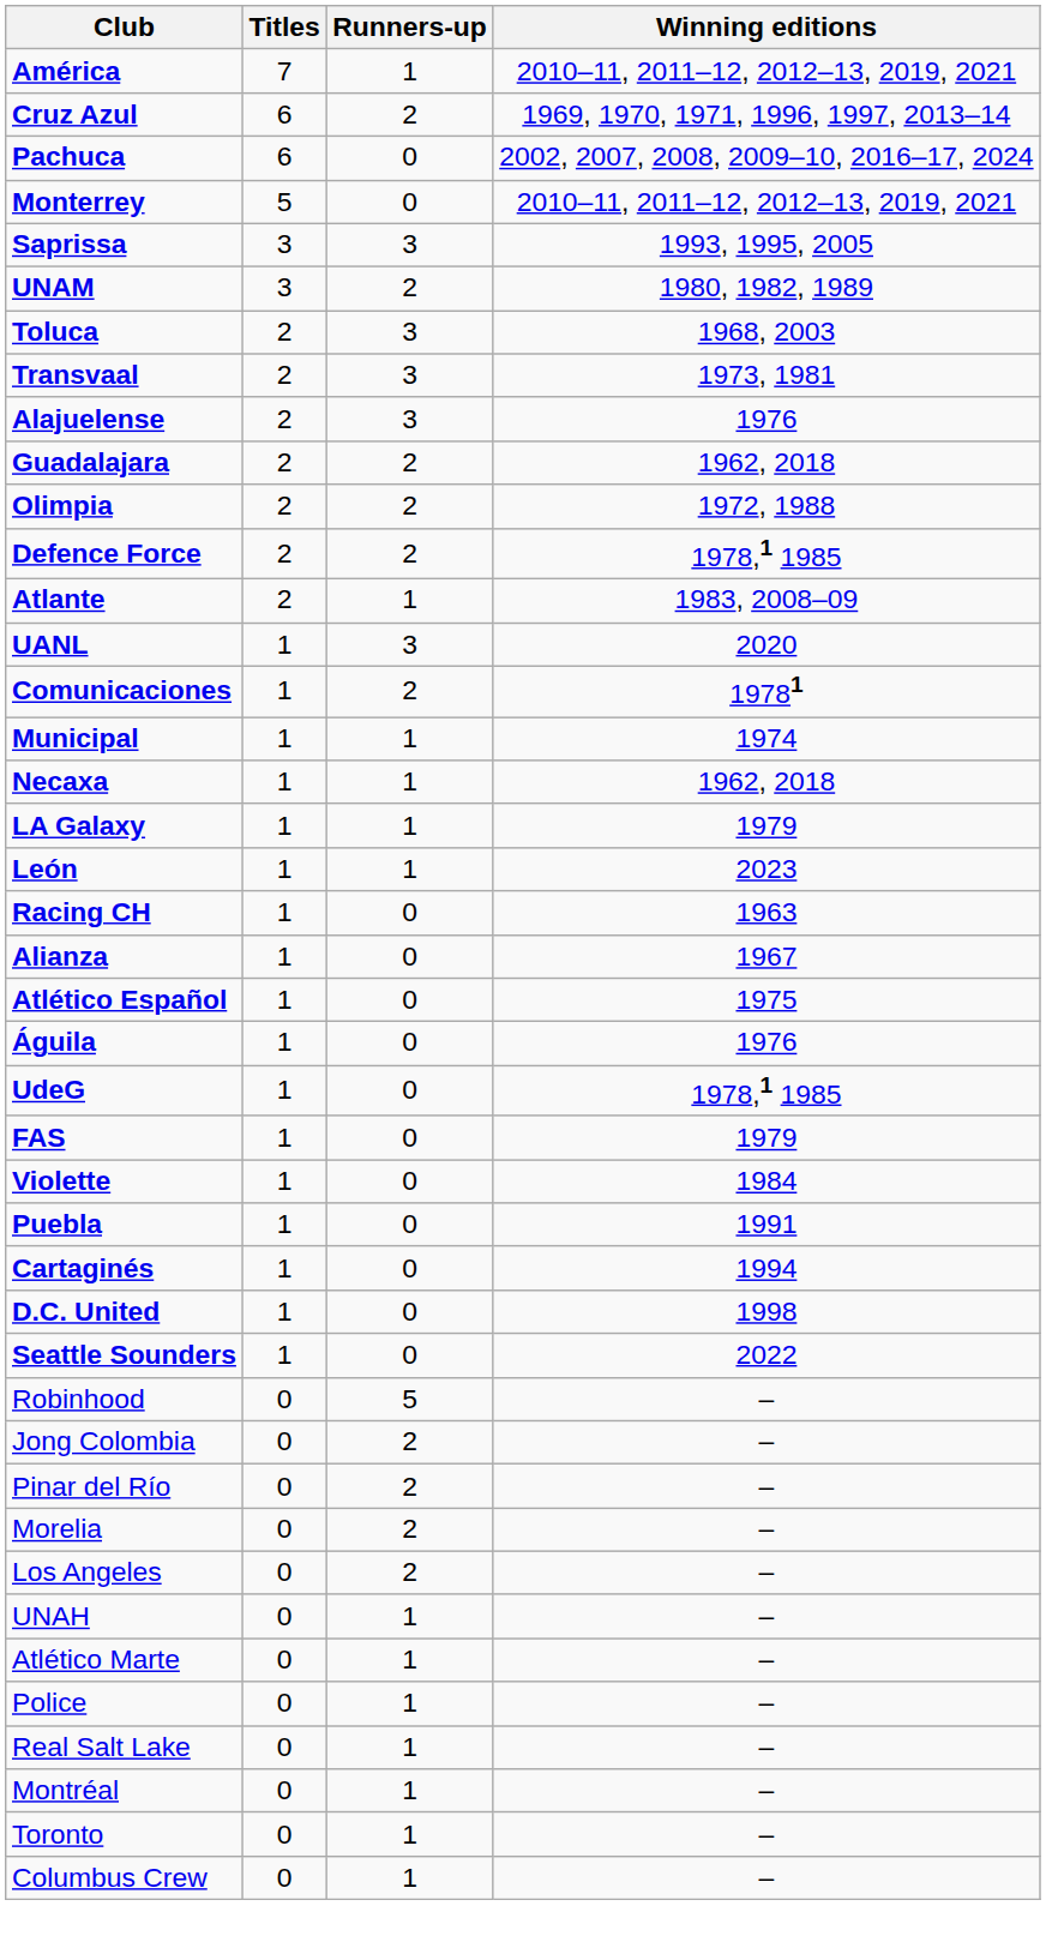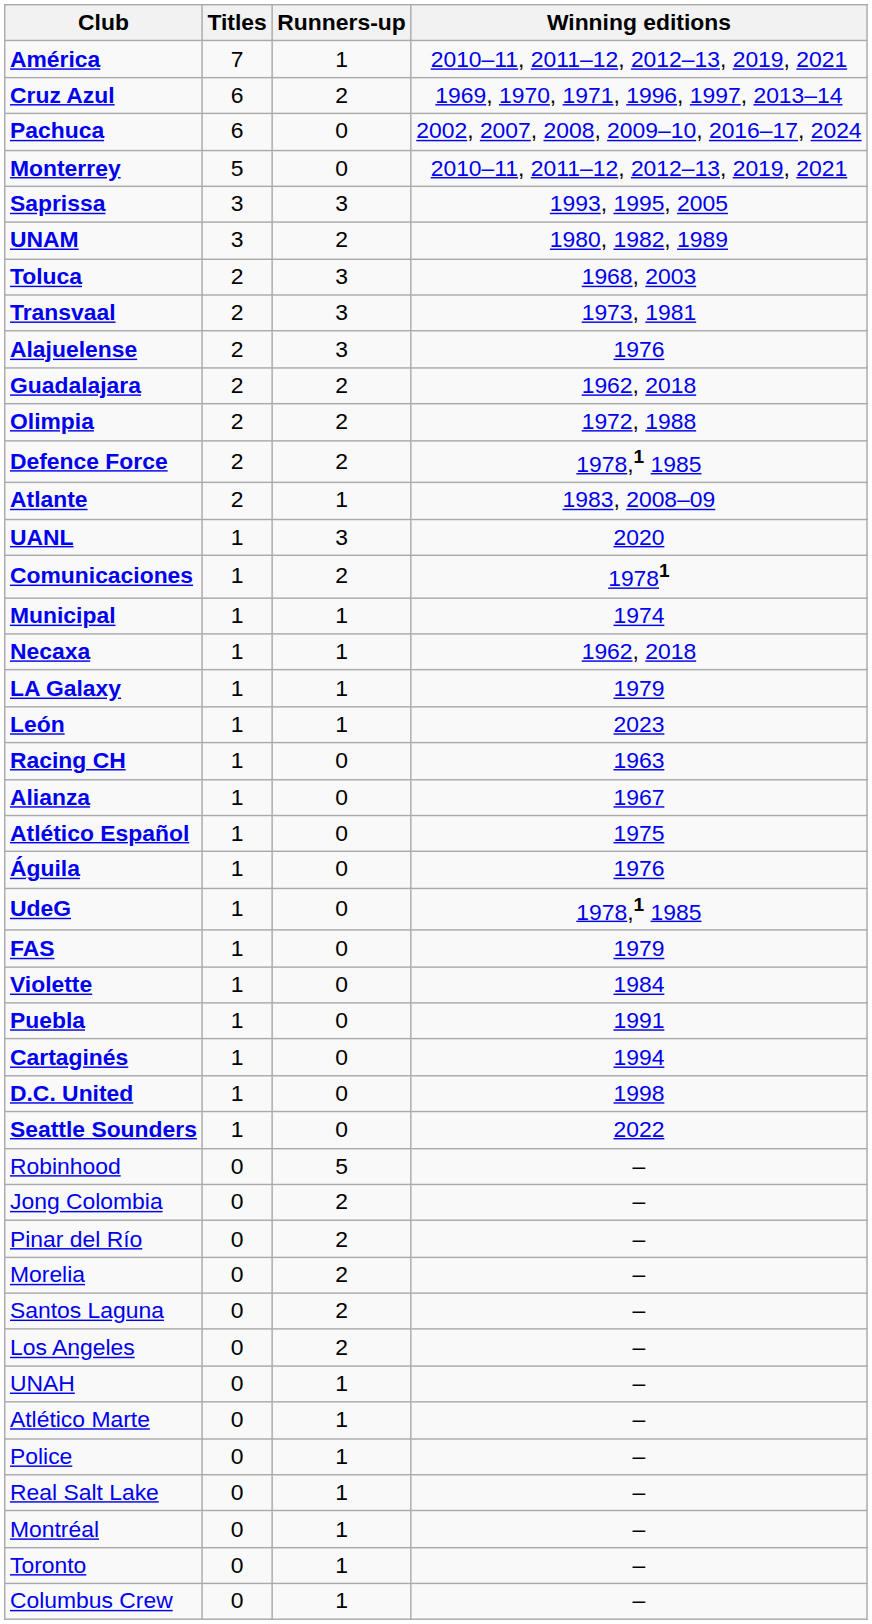+ row: Santos Laguna | 0 | 2 | –
